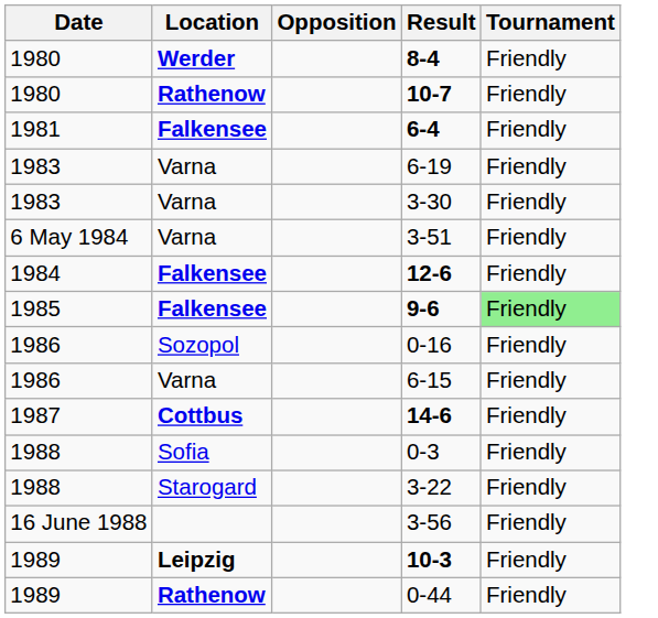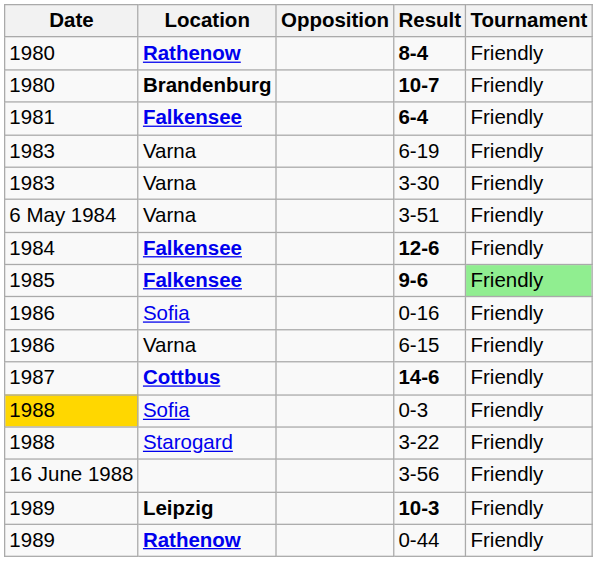8-4 | Location: Werder -> Rathenow
10-7 | Location: Rathenow -> Brandenburg
0-16 | Location: Sozopol -> Sofia
0-3 | Date: no background -> gold background
